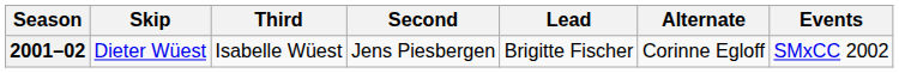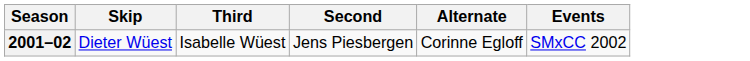- column: Lead | Brigitte Fischer
